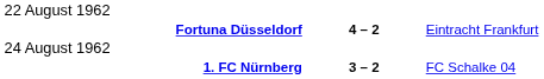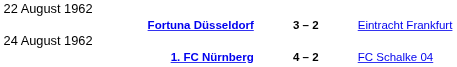Fortuna Düsseldorf | column 2: 4 – 2 -> 3 – 2
1. FC Nürnberg | column 2: 3 – 2 -> 4 – 2
